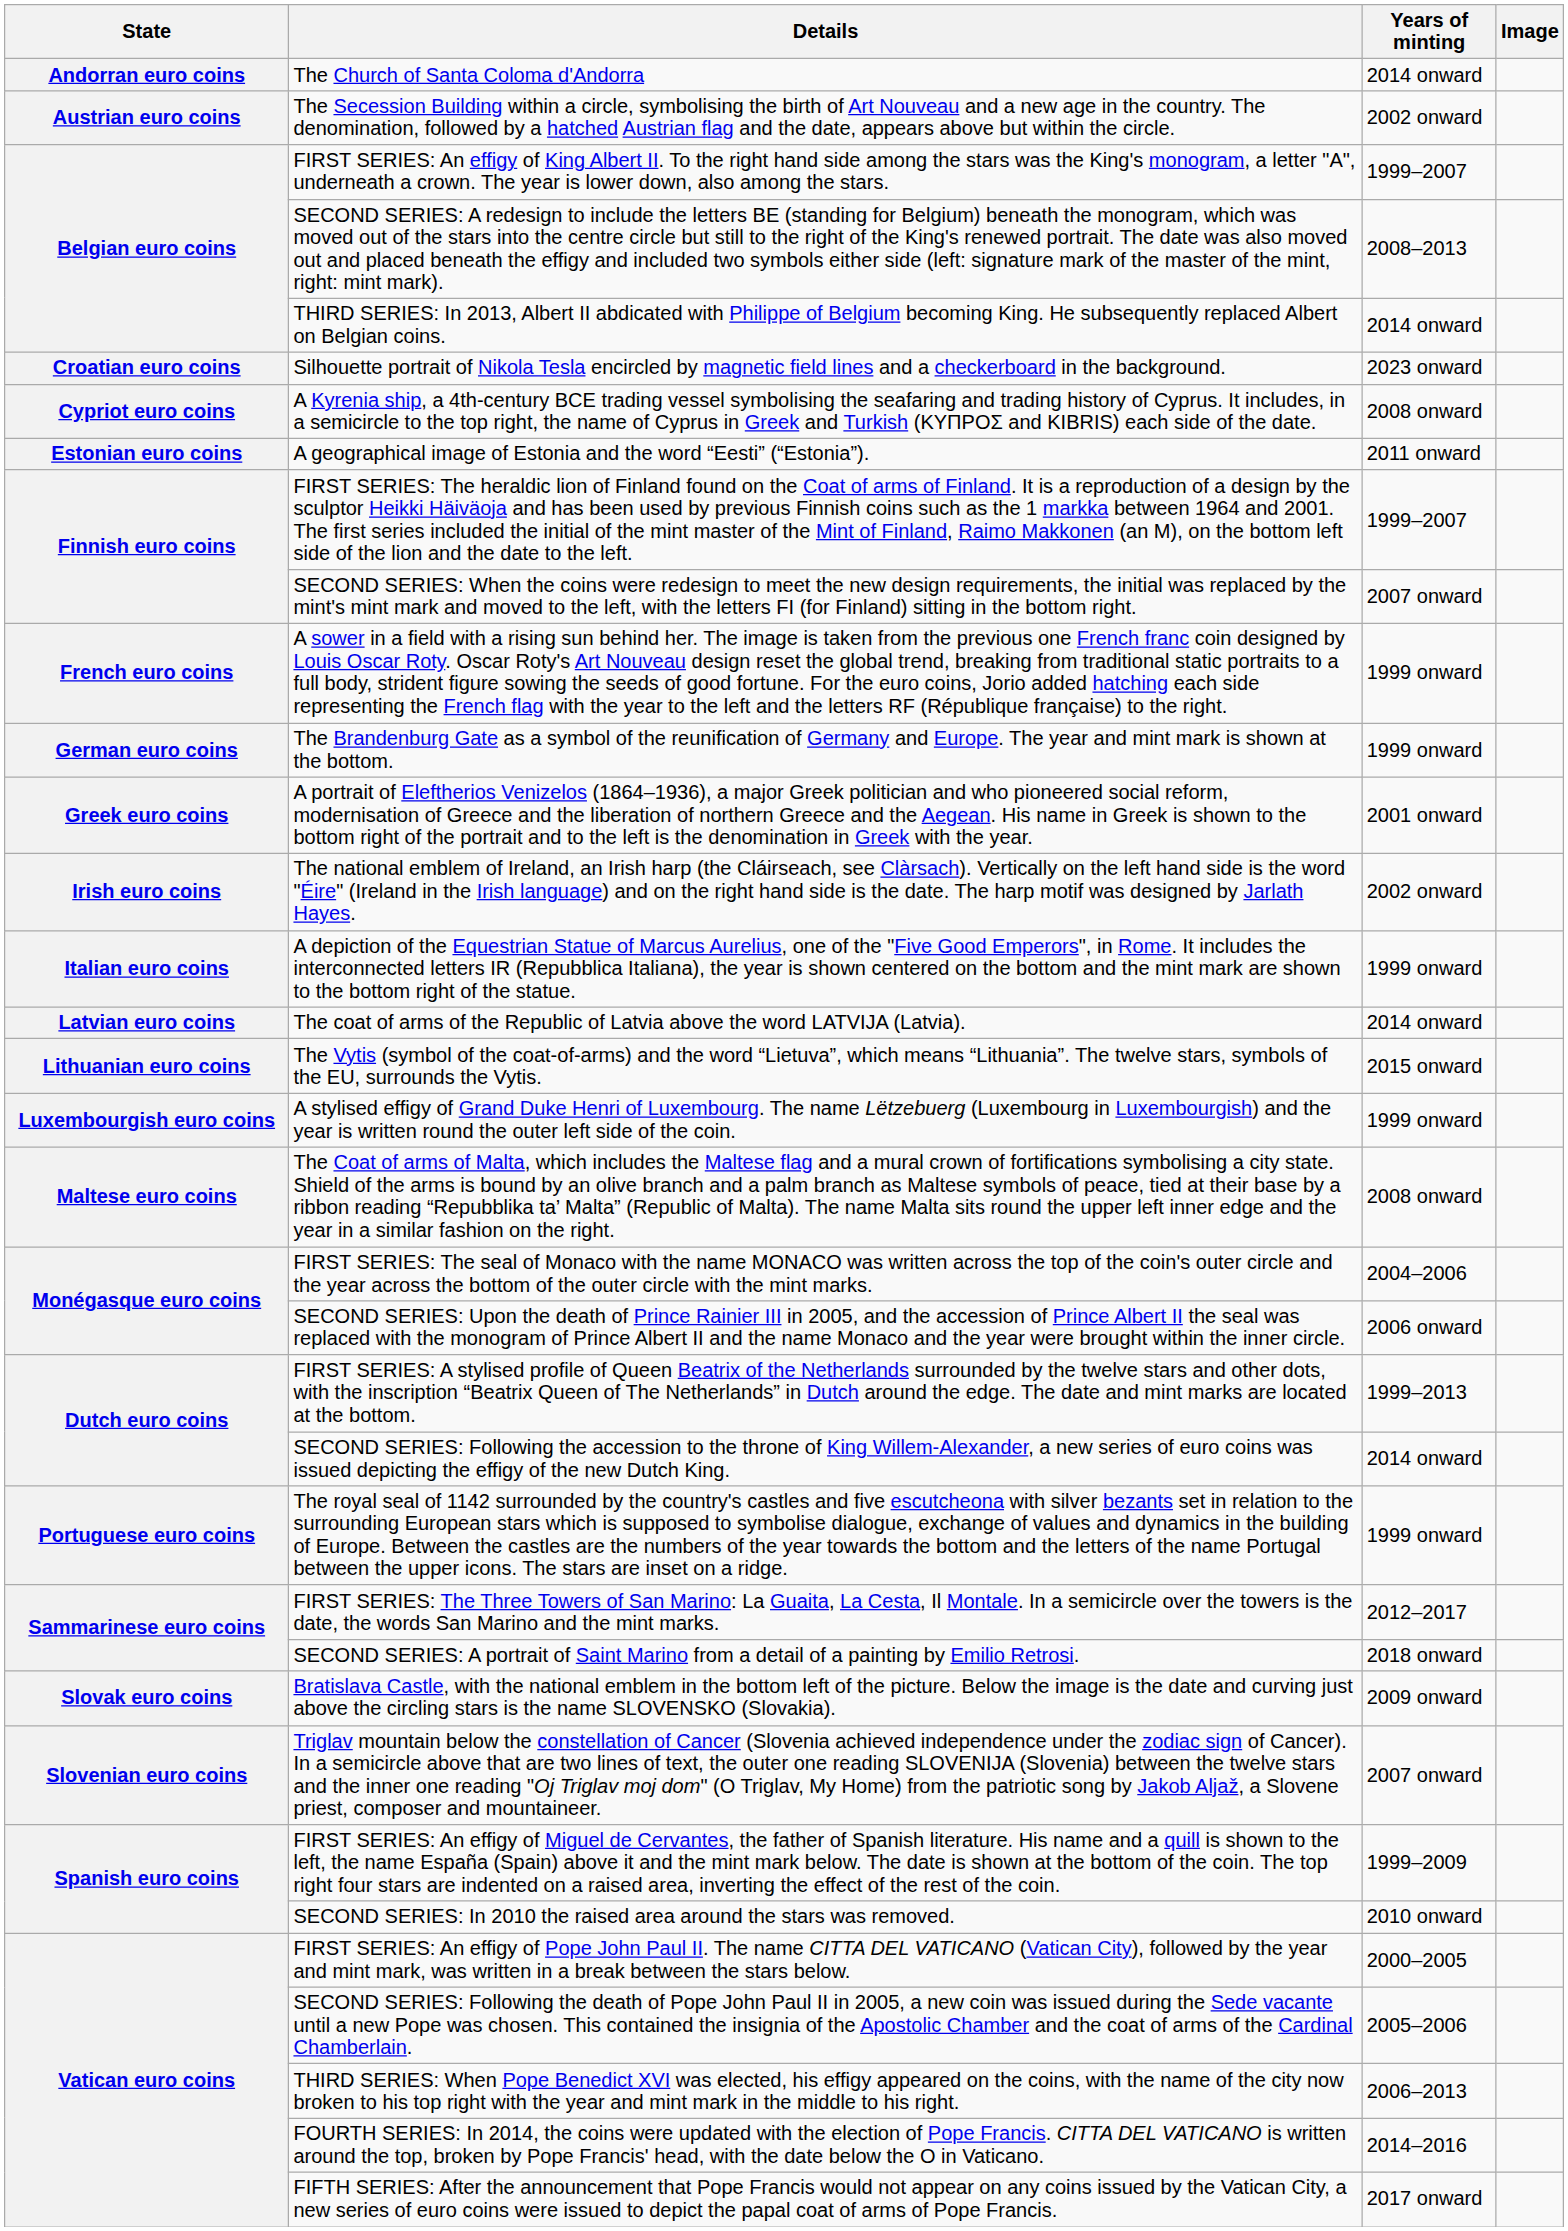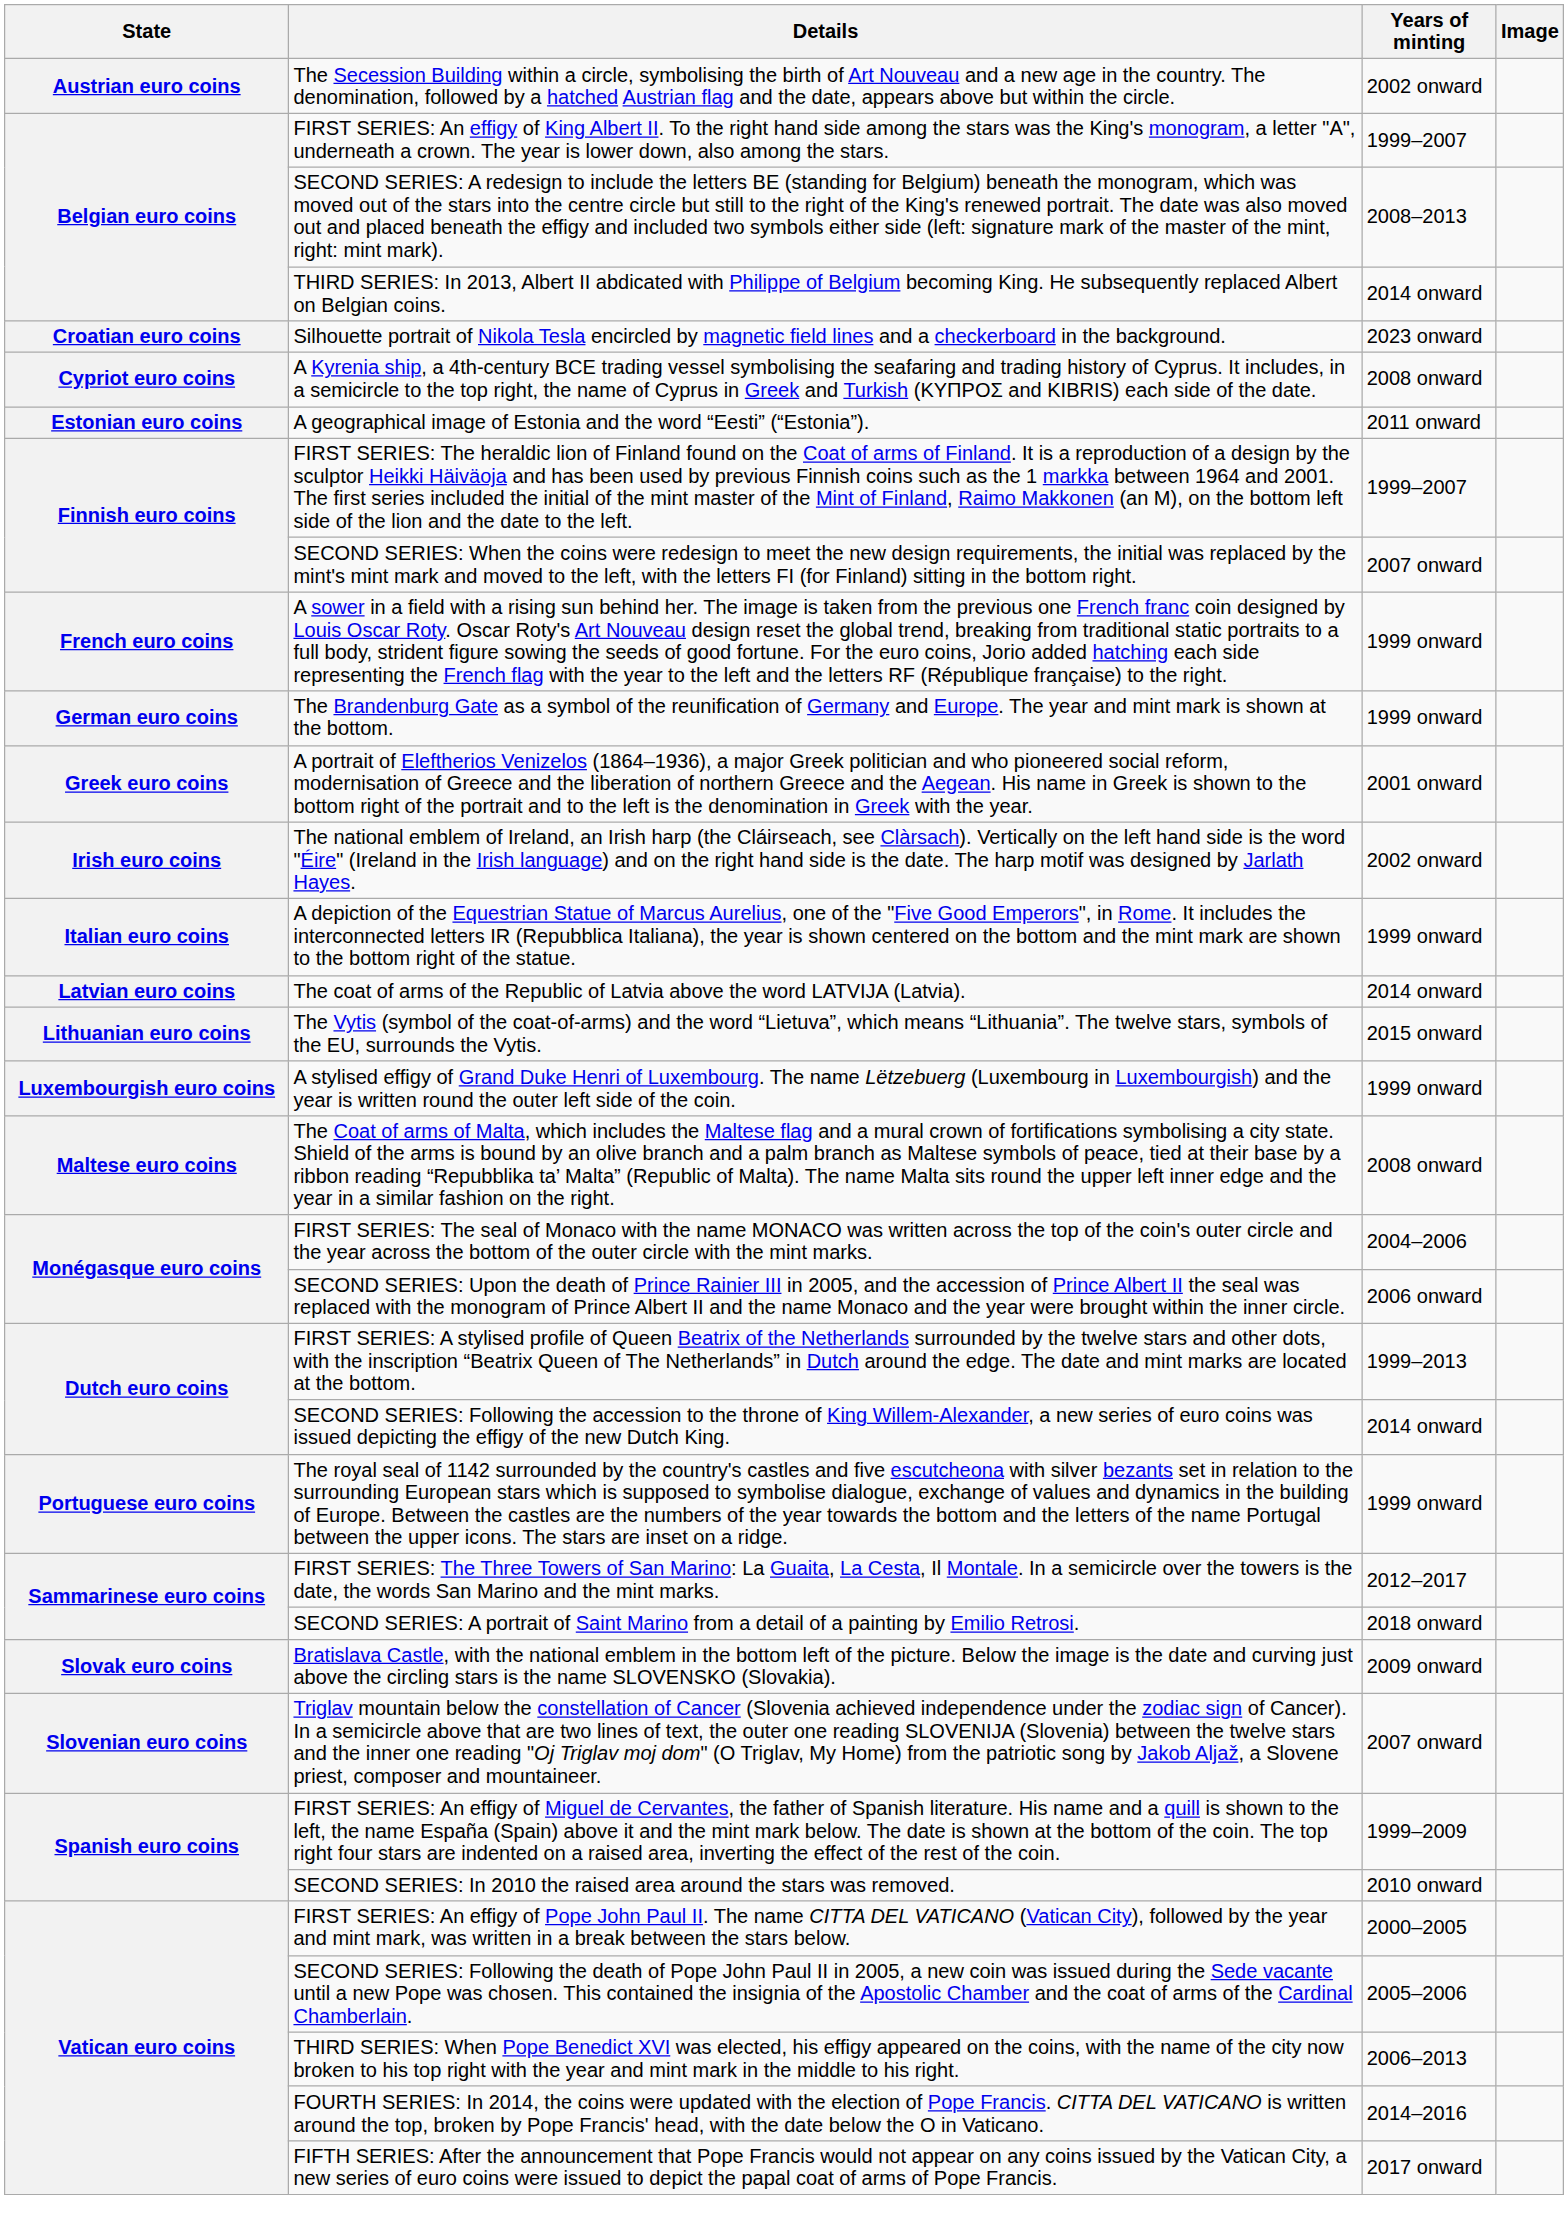- row: Andorran euro coins | The Church of Santa Coloma d'Andorra | 2014 onward
